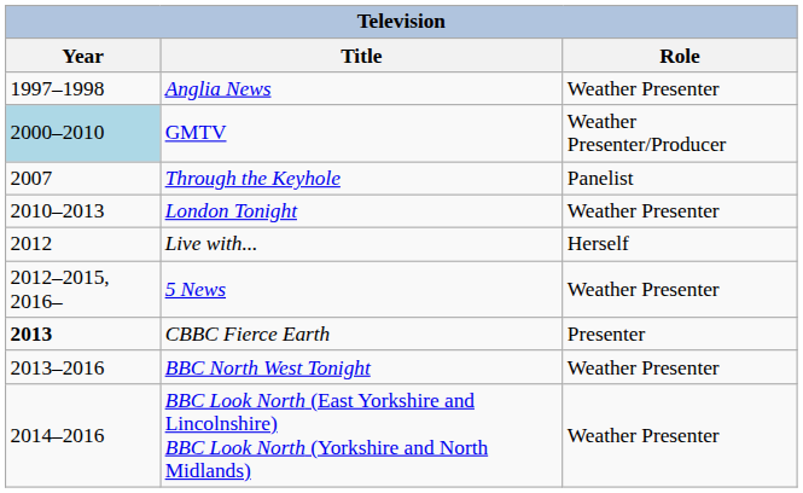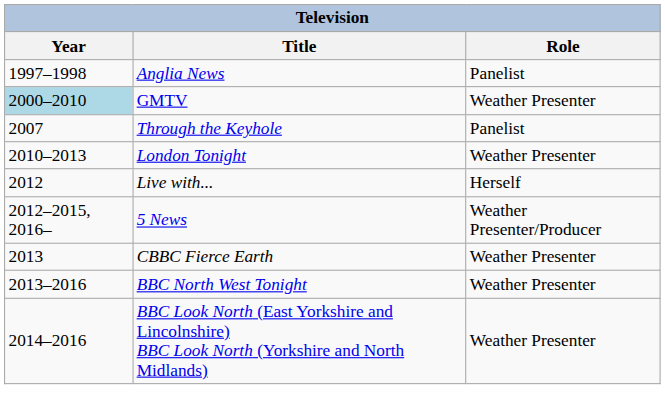Anglia News | Role: Weather Presenter -> Panelist
GMTV | Role: Weather Presenter/Producer -> Weather Presenter
5 News | Role: Weather Presenter -> Weather Presenter/Producer
CBBC Fierce Earth | Year: bold -> normal
CBBC Fierce Earth | Role: Presenter -> Weather Presenter
